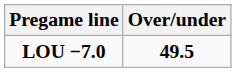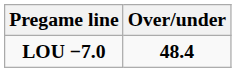LOU −7.0 | Over/under: 49.5 -> 48.4
